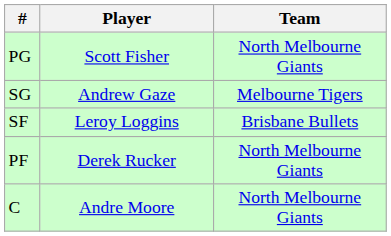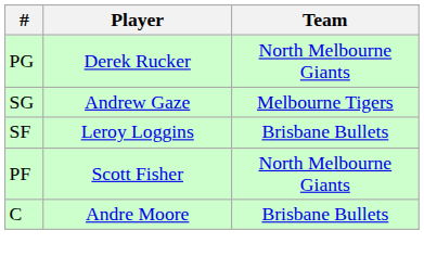PG | Player: Scott Fisher -> Derek Rucker
PF | Player: Derek Rucker -> Scott Fisher
C | Team: North Melbourne Giants -> Brisbane Bullets
